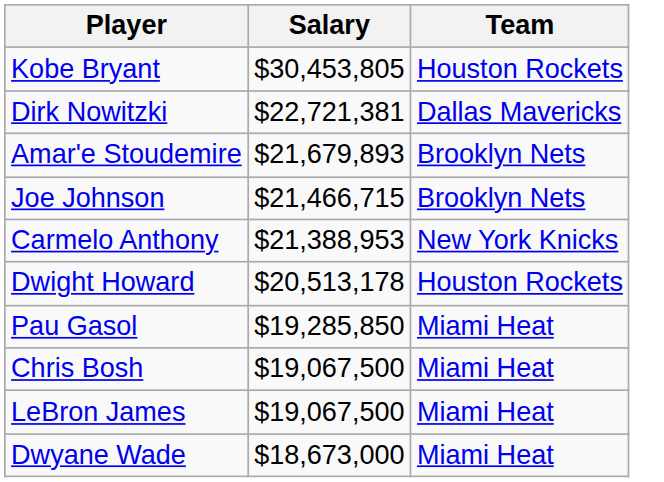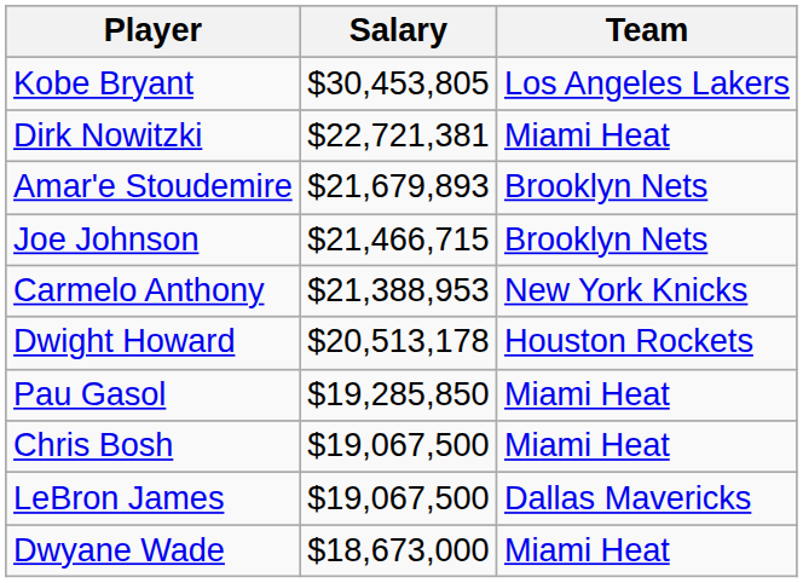Kobe Bryant | Team: Houston Rockets -> Los Angeles Lakers
Dirk Nowitzki | Team: Dallas Mavericks -> Miami Heat
LeBron James | Team: Miami Heat -> Dallas Mavericks
